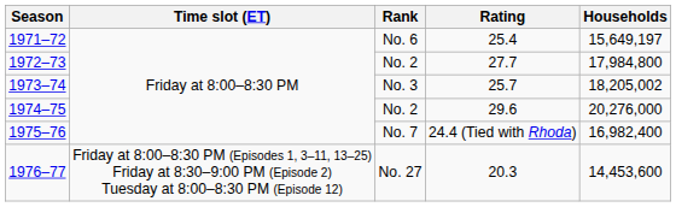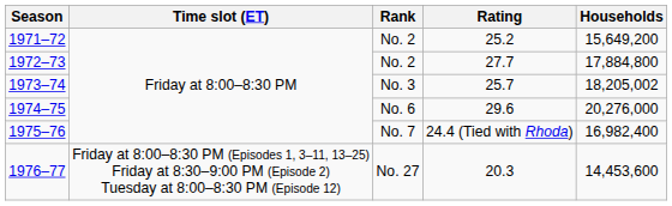1971–72 | Rank: No. 6 -> No. 2
1971–72 | Rating: 25.4 -> 25.2
1971–72 | Households: 15,649,197 -> 15,649,200
1972–73 | Households: 17,984,800 -> 17,884,800
1974–75 | Rank: No. 2 -> No. 6
